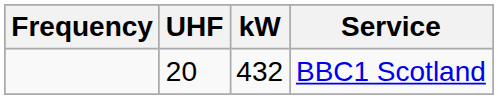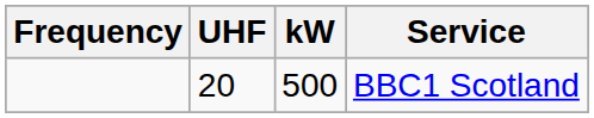BBC1 Scotland | kW: 432 -> 500
